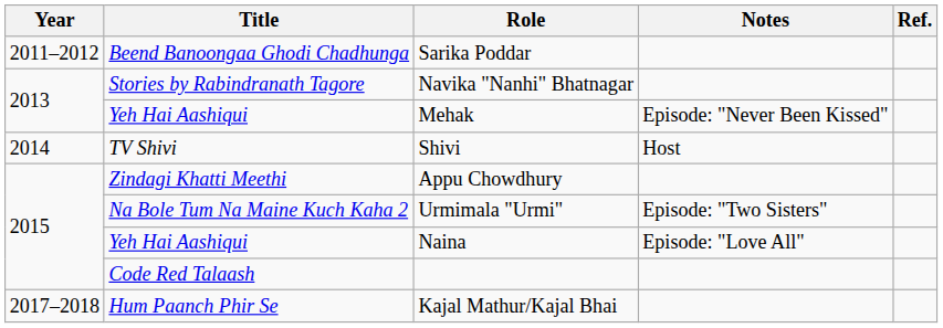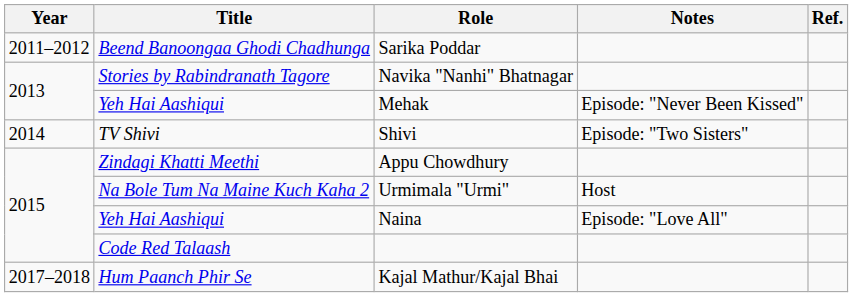Shivi | Notes: Host -> Episode: "Two Sisters"
Urmimala "Urmi" | Notes: Episode: "Two Sisters" -> Host
